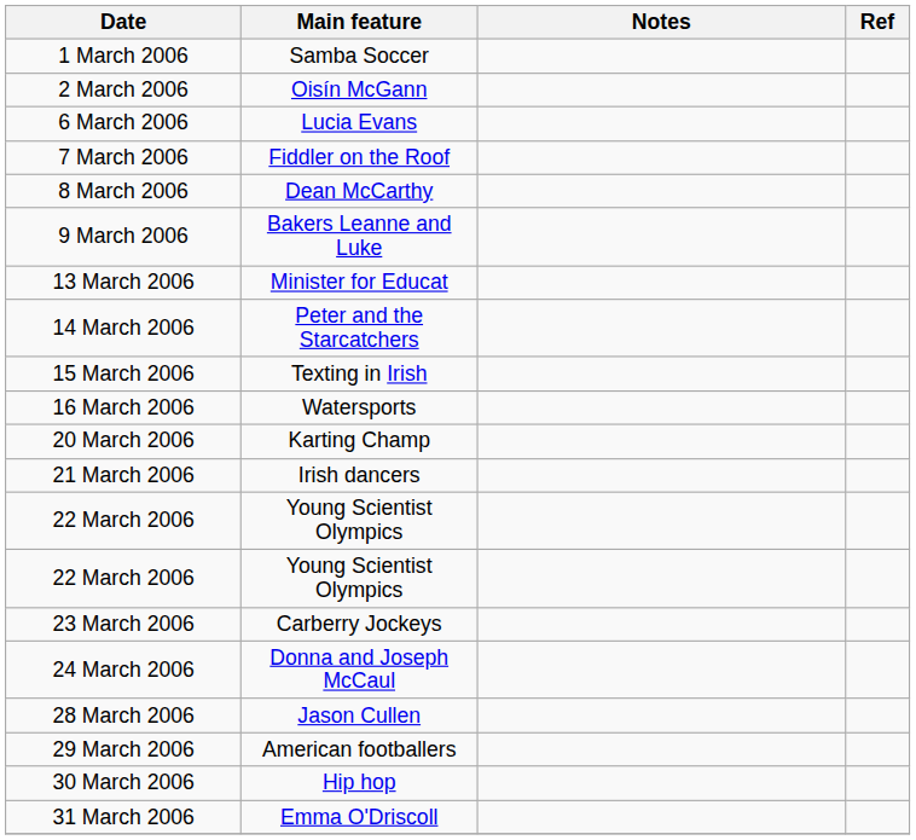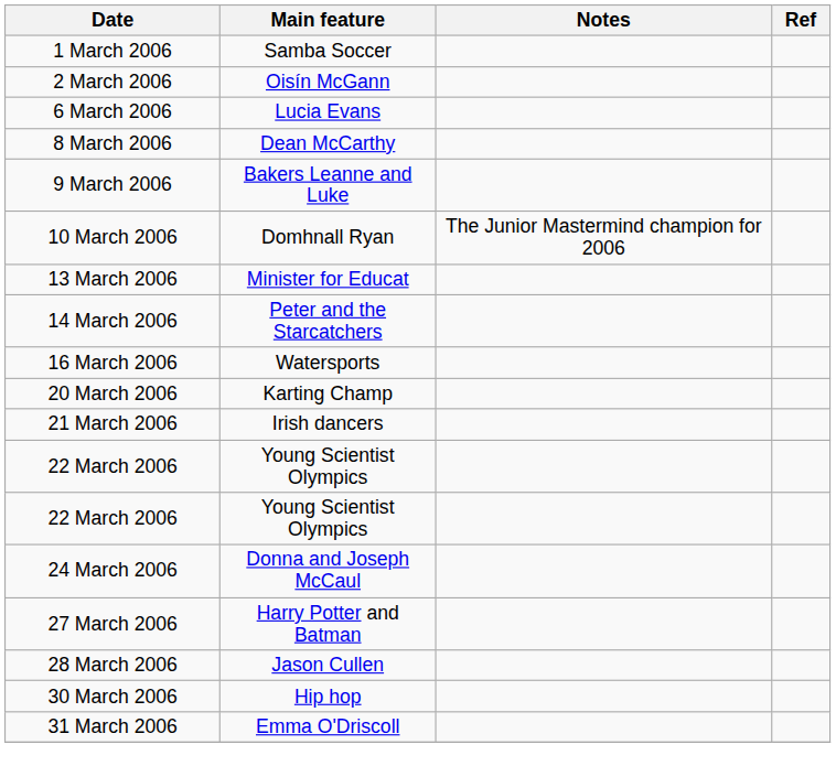- row: 7 March 2006 | Fiddler on the Roof
+ row: 10 March 2006 | Domhnall Ryan | The Junior Mastermind champion for 2006
- row: 15 March 2006 | Texting in Irish
- row: 23 March 2006 | Carberry Jockeys
+ row: 27 March 2006 | Harry Potter and Batman
- row: 29 March 2006 | American footballers
